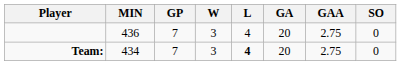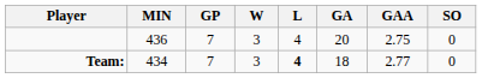Team: | GA: 20 -> 18
Team: | GAA: 2.75 -> 2.77
